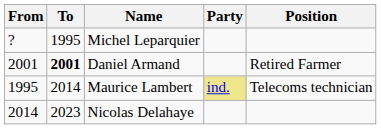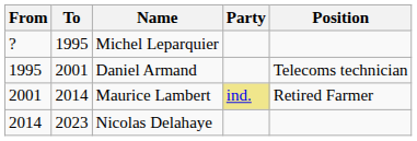Daniel Armand | From: 2001 -> 1995
Daniel Armand | To: bold -> normal
Daniel Armand | Position: Retired Farmer -> Telecoms technician
Maurice Lambert | From: 1995 -> 2001
Maurice Lambert | Position: Telecoms technician -> Retired Farmer
